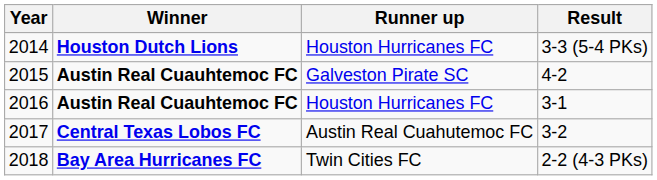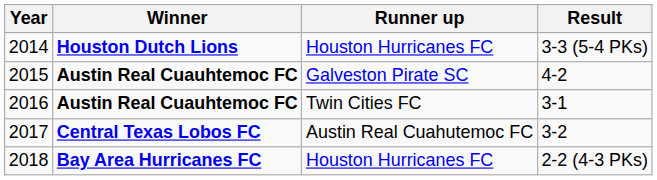2016 | Runner up: Houston Hurricanes FC -> Twin Cities FC
2018 | Runner up: Twin Cities FC -> Houston Hurricanes FC
